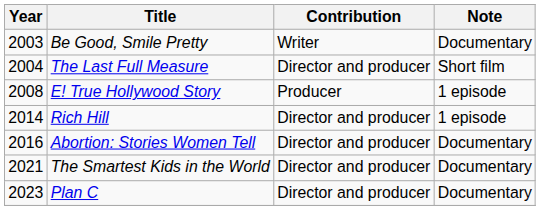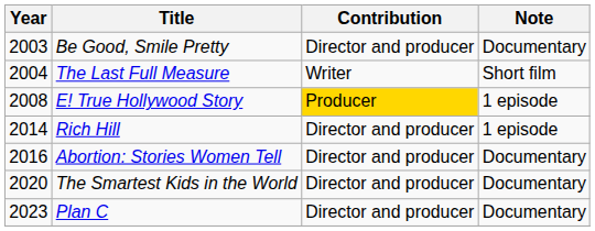Be Good, Smile Pretty | Contribution: Writer -> Director and producer
The Last Full Measure | Contribution: Director and producer -> Writer
E! True Hollywood Story | Contribution: no background -> gold background
The Smartest Kids in the World | Year: 2021 -> 2020
